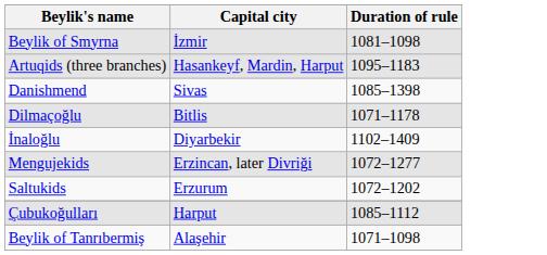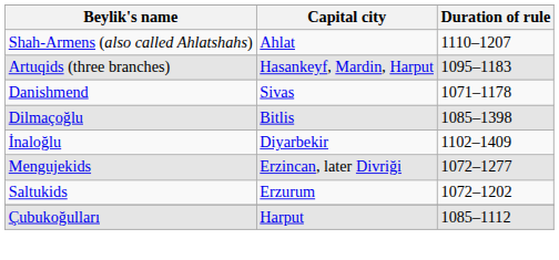- row: Beylik of Smyrna | İzmir | 1081–1098
+ row: Shah-Armens (also called Ahlatshahs) | Ahlat | 1110–1207
Danishmend | Duration of rule: 1085–1398 -> 1071–1178
Dilmaçoğlu | Duration of rule: 1071–1178 -> 1085–1398
- row: Beylik of Tanrıbermiş | Alaşehir | 1071–1098
